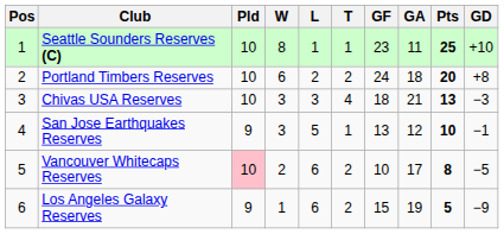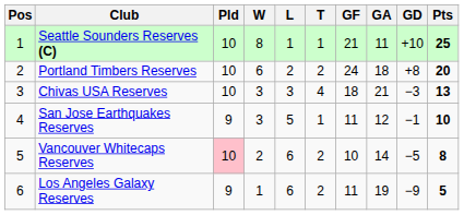columns swapped: GD <-> Pts
Seattle Sounders Reserves (C) | GF: 23 -> 21
San Jose Earthquakes Reserves | GF: 13 -> 11
Vancouver Whitecaps Reserves | GA: 17 -> 14
Los Angeles Galaxy Reserves | GF: 15 -> 11
